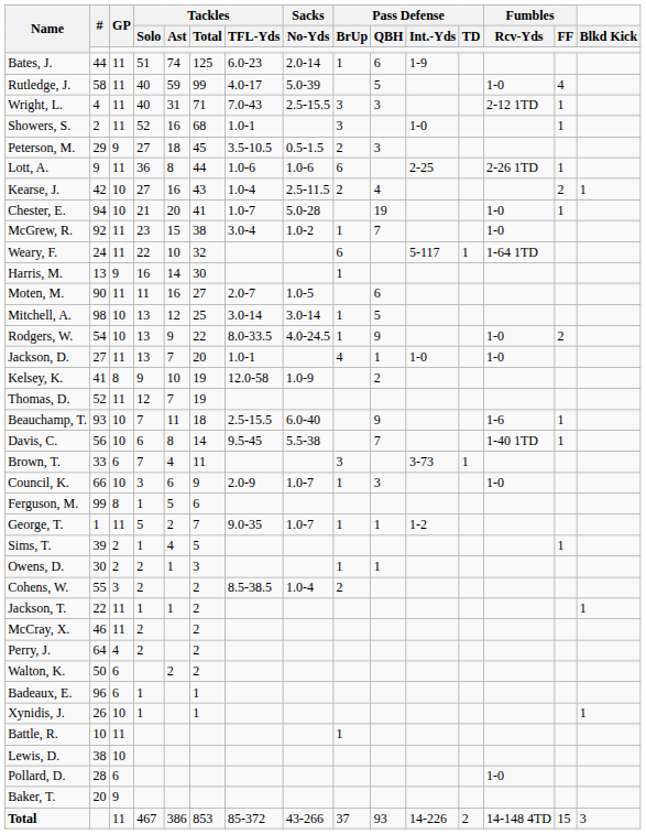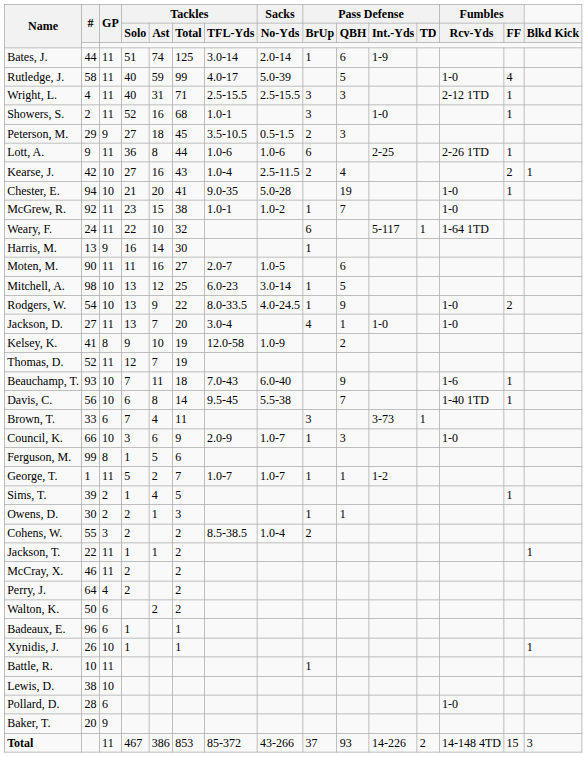Bates, J. | Tackles / TFL-Yds: 6.0-23 -> 3.0-14
Wright, L. | Tackles / TFL-Yds: 7.0-43 -> 2.5-15.5
Chester, E. | Tackles / TFL-Yds: 1.0-7 -> 9.0-35
McGrew, R. | Tackles / TFL-Yds: 3.0-4 -> 1.0-1
Mitchell, A. | Tackles / TFL-Yds: 3.0-14 -> 6.0-23
Jackson, D. | Tackles / TFL-Yds: 1.0-1 -> 3.0-4
Beauchamp, T. | Tackles / TFL-Yds: 2.5-15.5 -> 7.0-43
George, T. | Tackles / TFL-Yds: 9.0-35 -> 1.0-7
